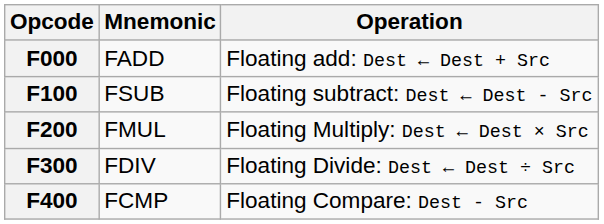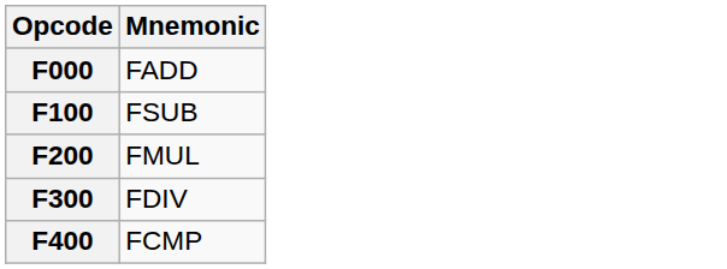- column: Operation | Floating add: Dest ← Dest + Src | Floating subtract: Dest ← Dest - Src | Floating Multiply: Dest ← Dest × Src | Floating Divide: Dest ← Dest ÷ Src | Floating Compare: Dest - Src
